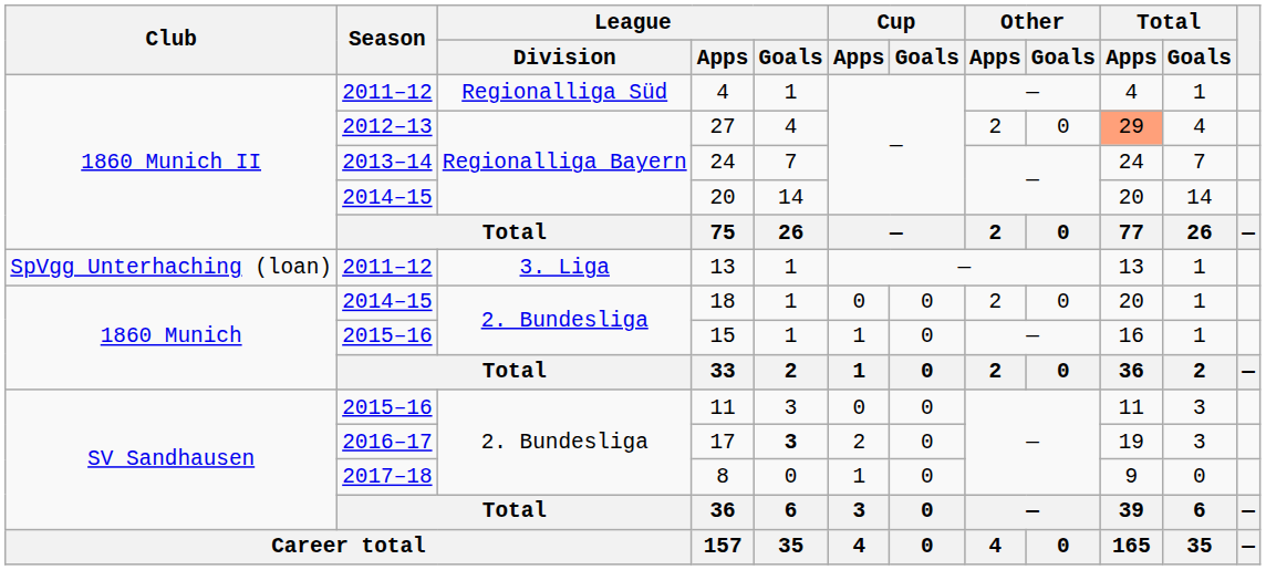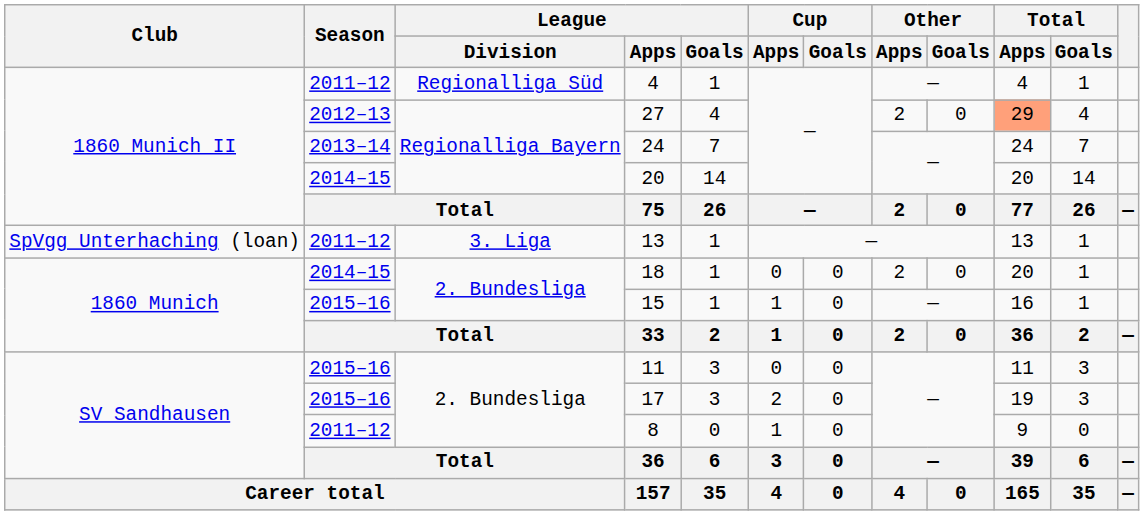17 | Season: 2016–17 -> 2015–16
17 | League / Goals: bold -> normal
8 | Season: 2017–18 -> 2011–12
